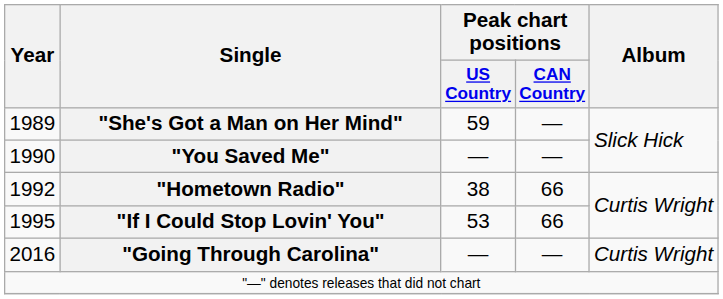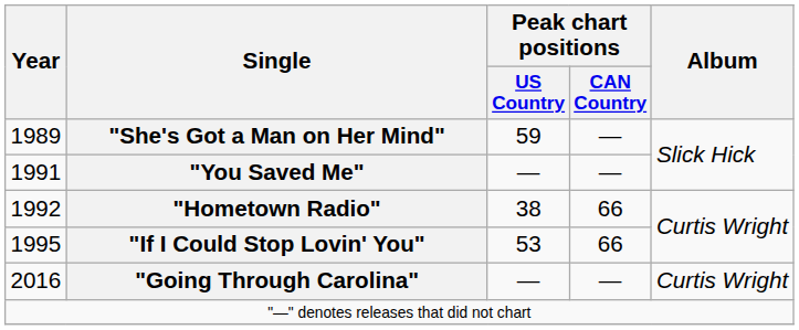"You Saved Me" | Year: 1990 -> 1991
